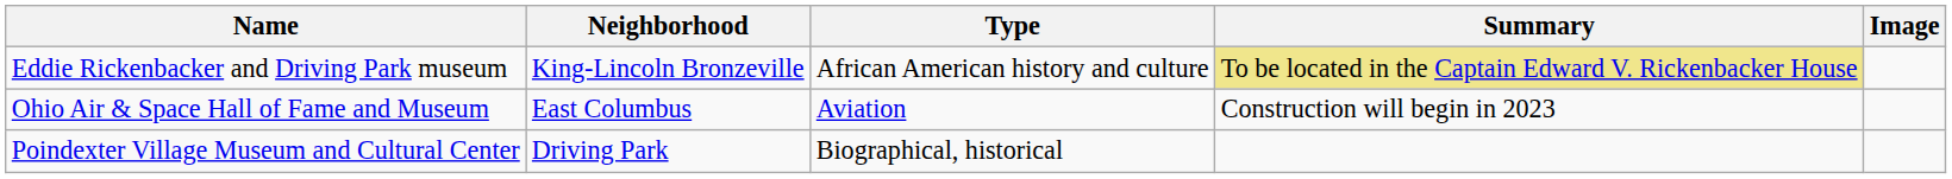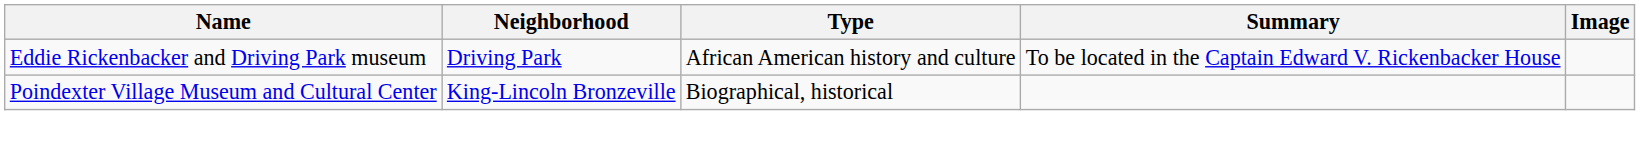Eddie Rickenbacker and Driving Park museum | Neighborhood: King-Lincoln Bronzeville -> Driving Park
Eddie Rickenbacker and Driving Park museum | Summary: khaki background -> no background
- row: Ohio Air & Space Hall of Fame and Museum | East Columbus | Aviation | Construction will begin in 2023
Poindexter Village Museum and Cultural Center | Neighborhood: Driving Park -> King-Lincoln Bronzeville
